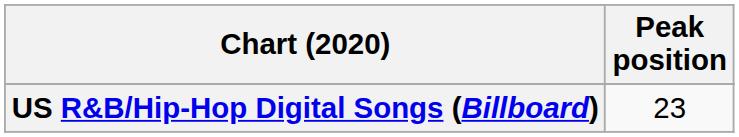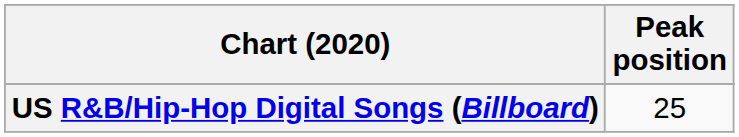US R&B/Hip-Hop Digital Songs (Billboard) | Peak position: 23 -> 25
